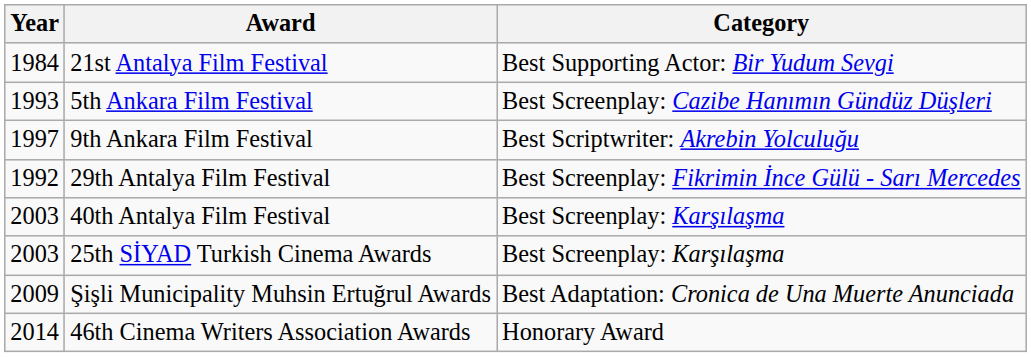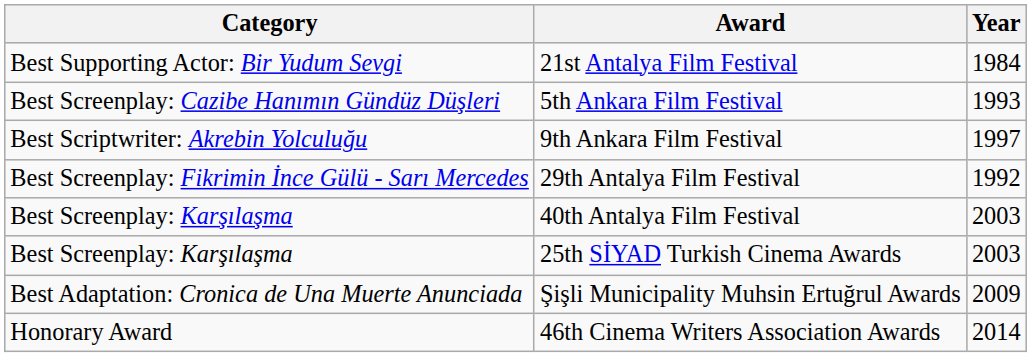columns swapped: Year <-> Category
